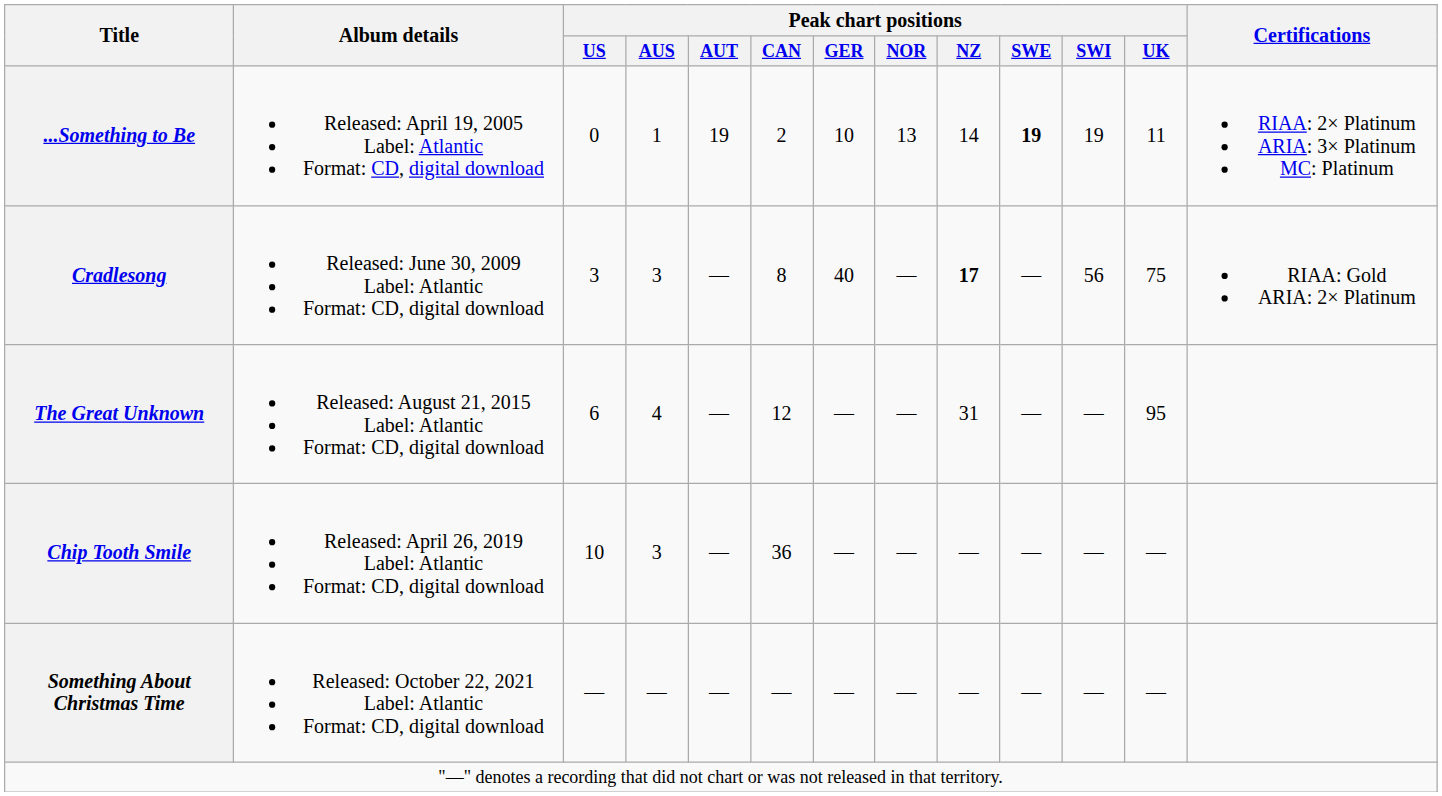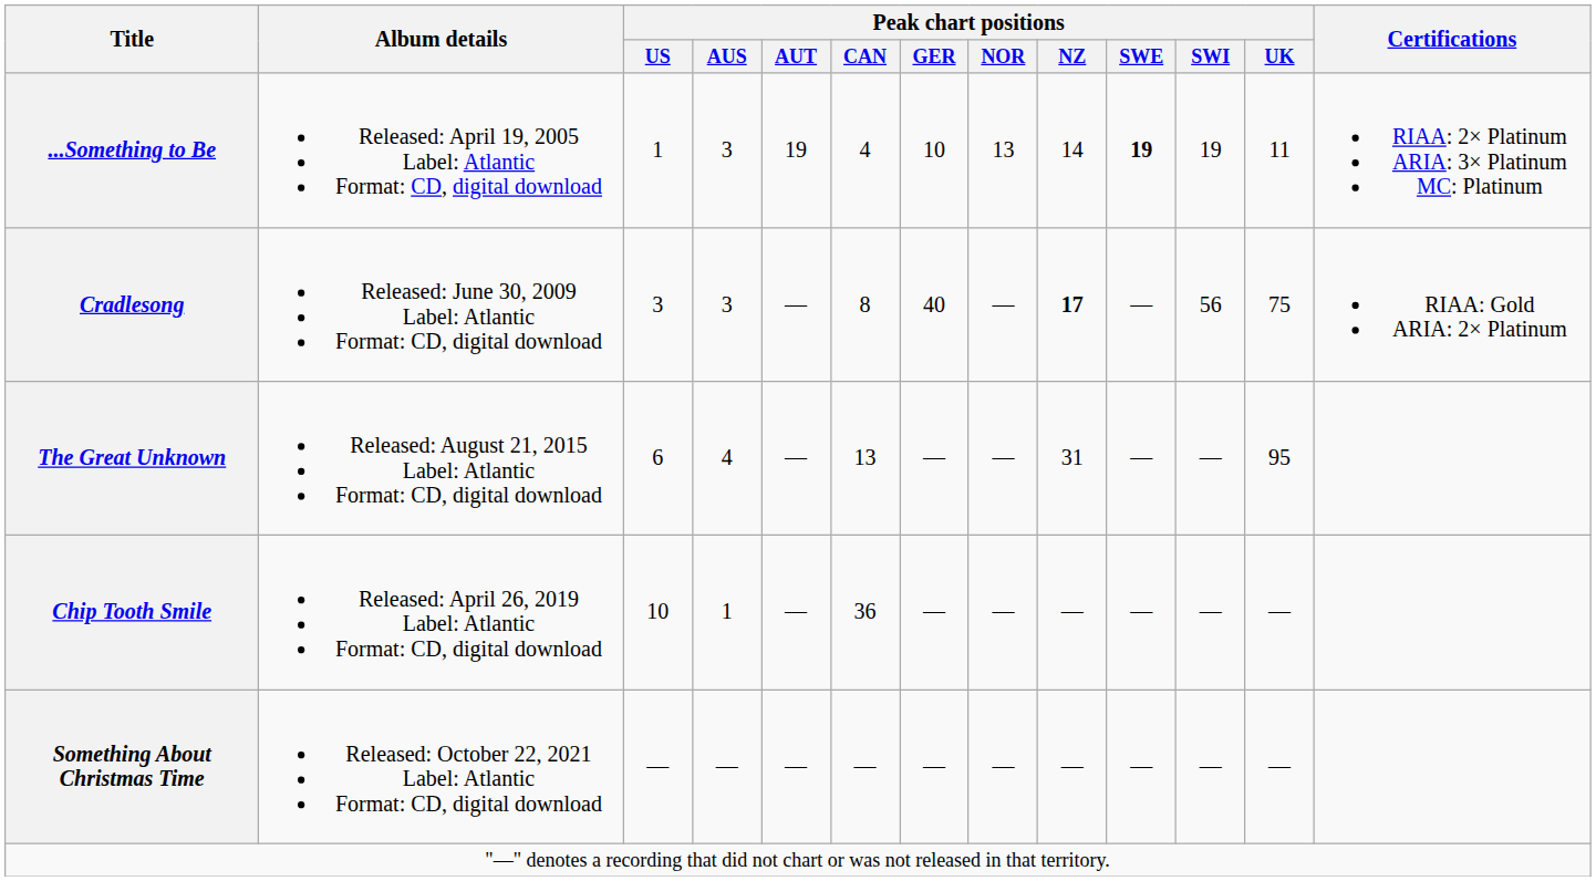...Something to Be | Peak chart positions / US: 0 -> 1
...Something to Be | Peak chart positions / AUS: 1 -> 3
...Something to Be | Peak chart positions / CAN: 2 -> 4
The Great Unknown | Peak chart positions / CAN: 12 -> 13
Chip Tooth Smile | Peak chart positions / AUS: 3 -> 1
